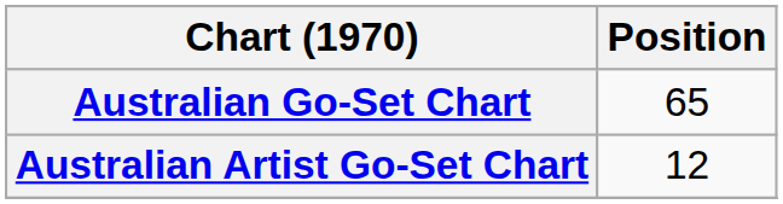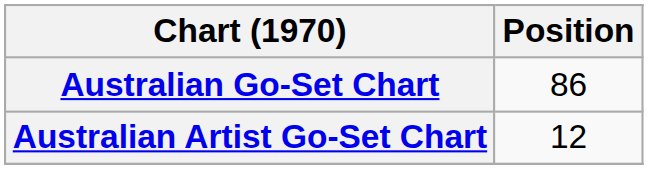Australian Go-Set Chart | Position: 65 -> 86
